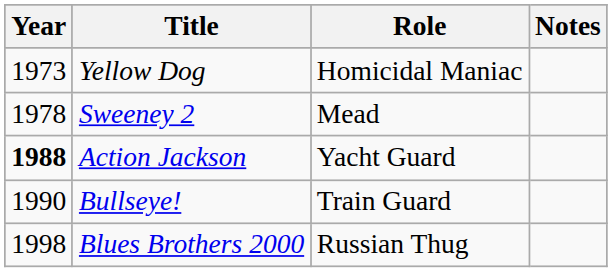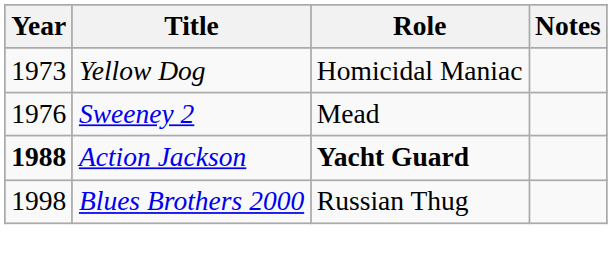Sweeney 2 | Year: 1978 -> 1976
Action Jackson | Role: normal -> bold
- row: 1990 | Bullseye! | Train Guard
